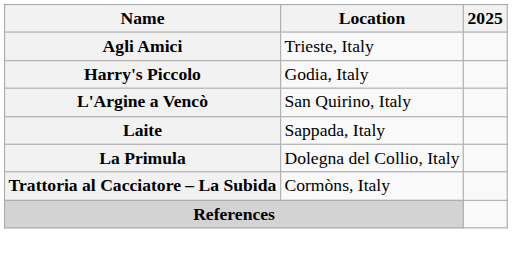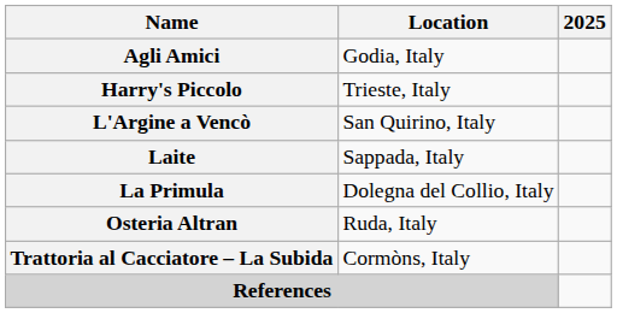Agli Amici | Location: Trieste, Italy -> Godia, Italy
Harry's Piccolo | Location: Godia, Italy -> Trieste, Italy
+ row: Osteria Altran | Ruda, Italy
